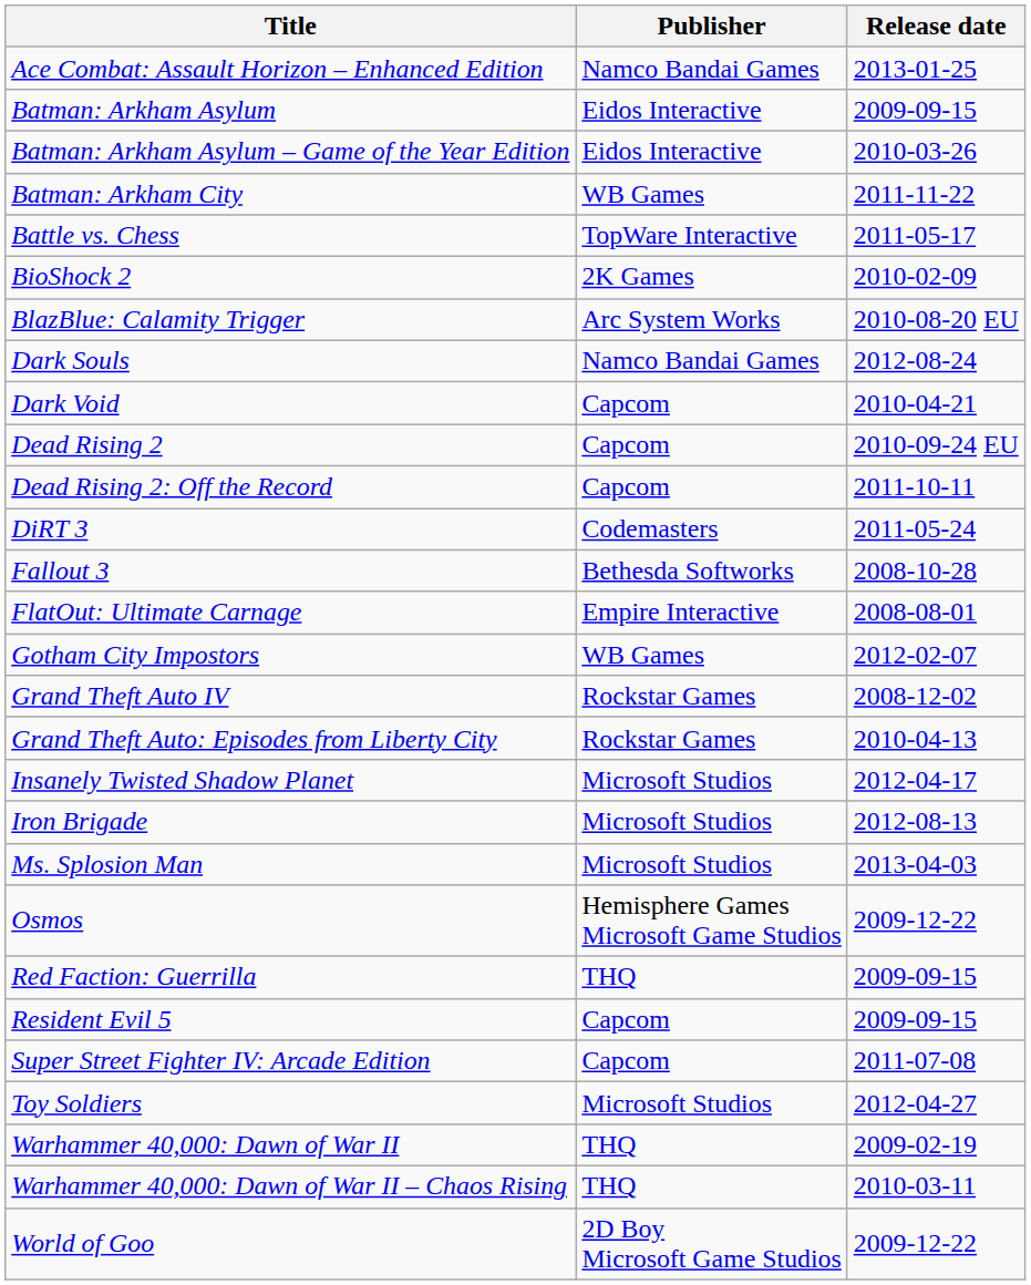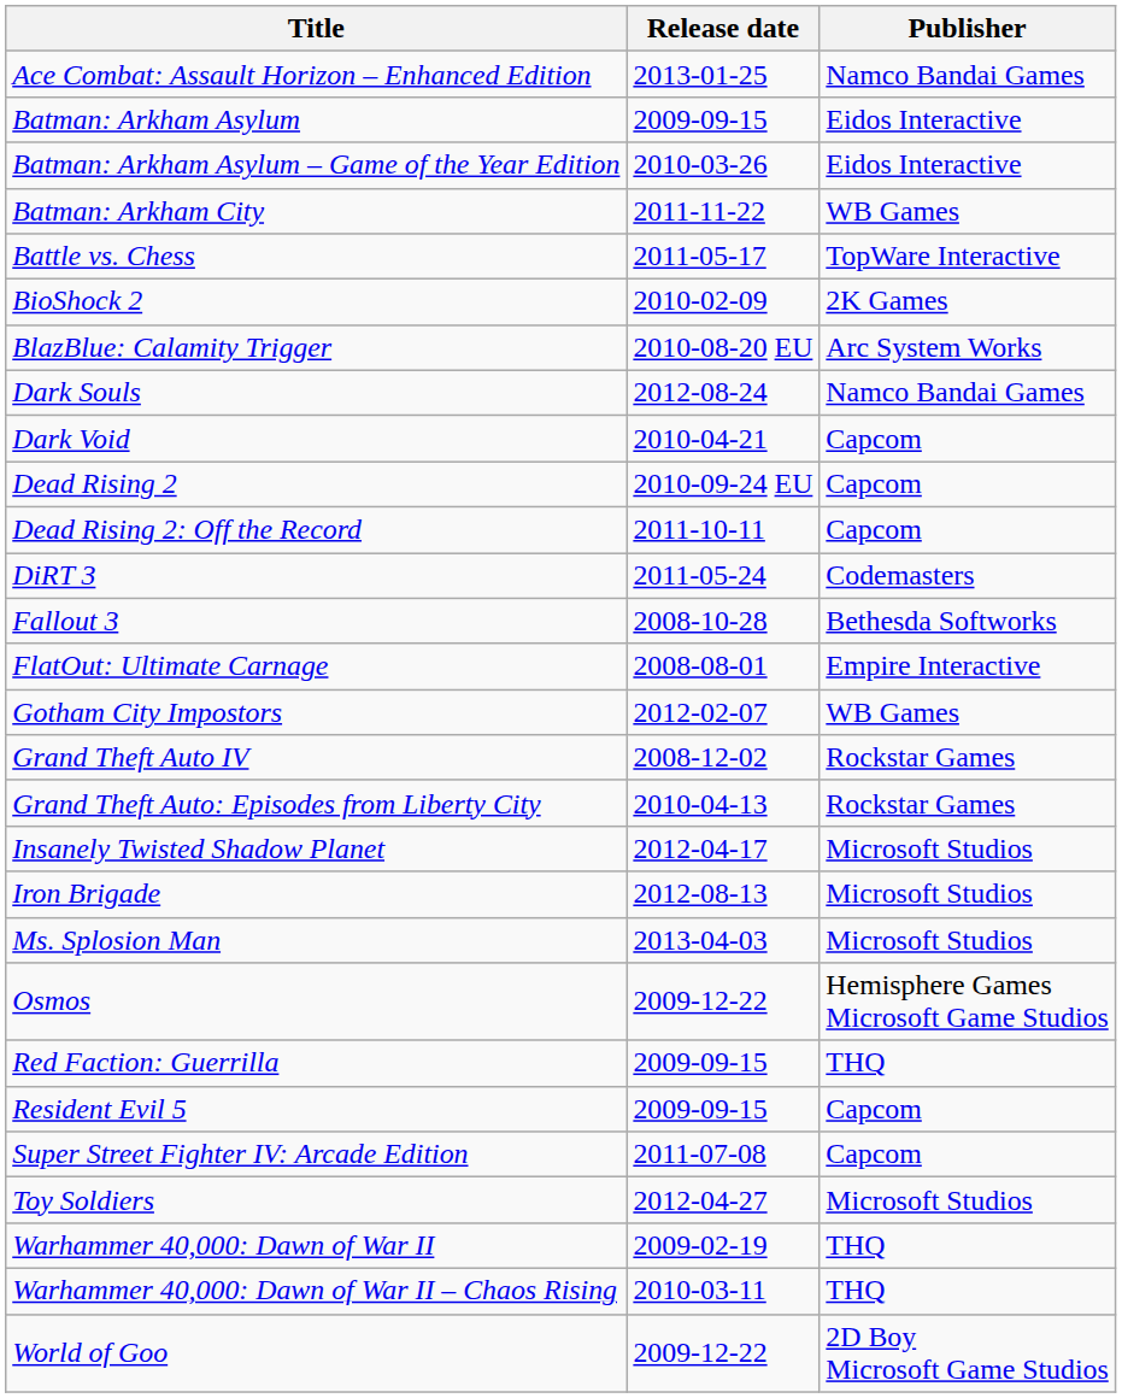columns swapped: Publisher <-> Release date
